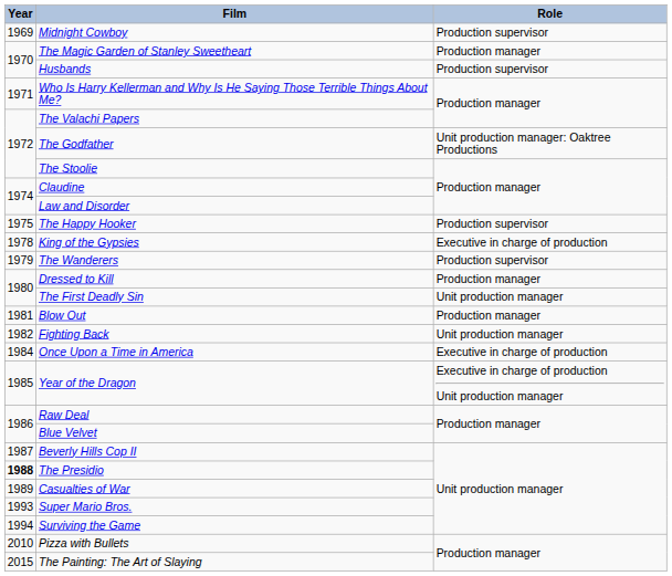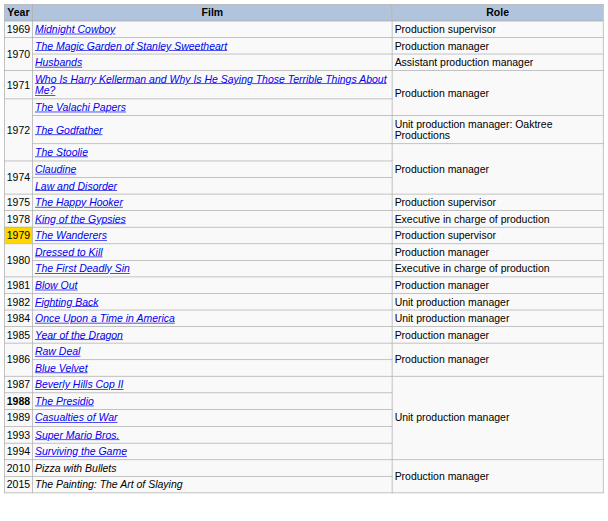Husbands | Role: Production supervisor -> Assistant production manager
The Wanderers | Year: no background -> gold background
The First Deadly Sin | Role: Unit production manager -> Executive in charge of production
Once Upon a Time in America | Role: Executive in charge of production -> Unit production manager
Year of the Dragon | Role: Executive in charge of production Unit production manager -> Production manager
